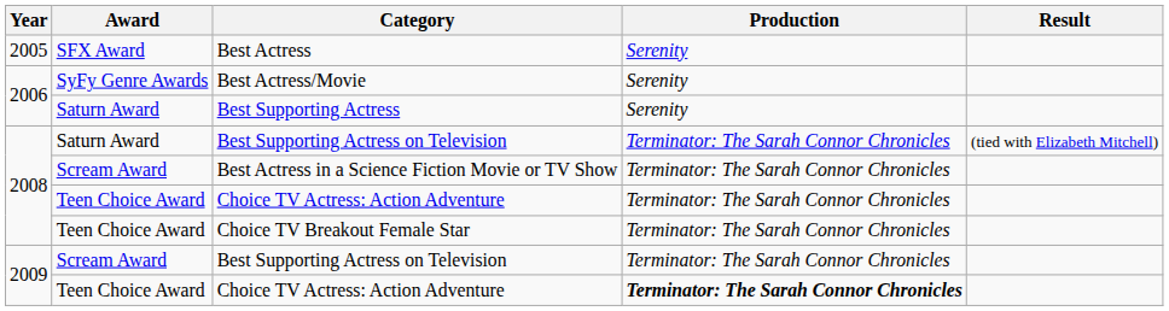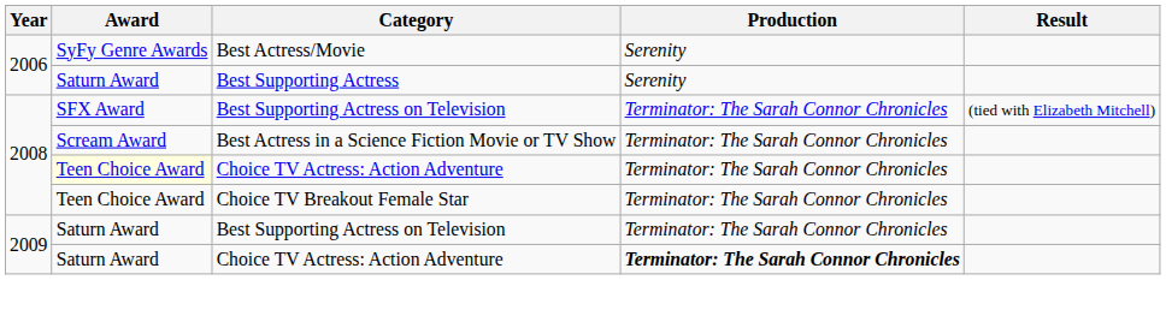- row: 2005 | SFX Award | Best Actress | Serenity
2008 / Best Supporting Actress on Television | Award: Saturn Award -> SFX Award
2008 / Choice TV Actress: Action Adventure | Award: no background -> lightyellow background
2009 / Best Supporting Actress on Television | Award: Scream Award -> Saturn Award
2009 / Choice TV Actress: Action Adventure | Award: Teen Choice Award -> Saturn Award
